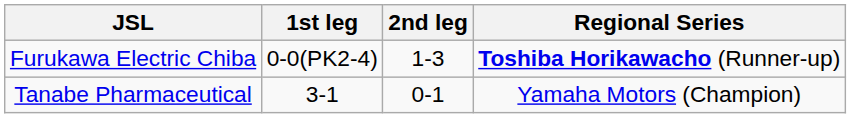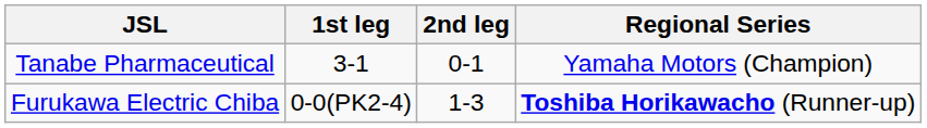rows swapped: Furukawa Electric Chiba <-> Tanabe Pharmaceutical
